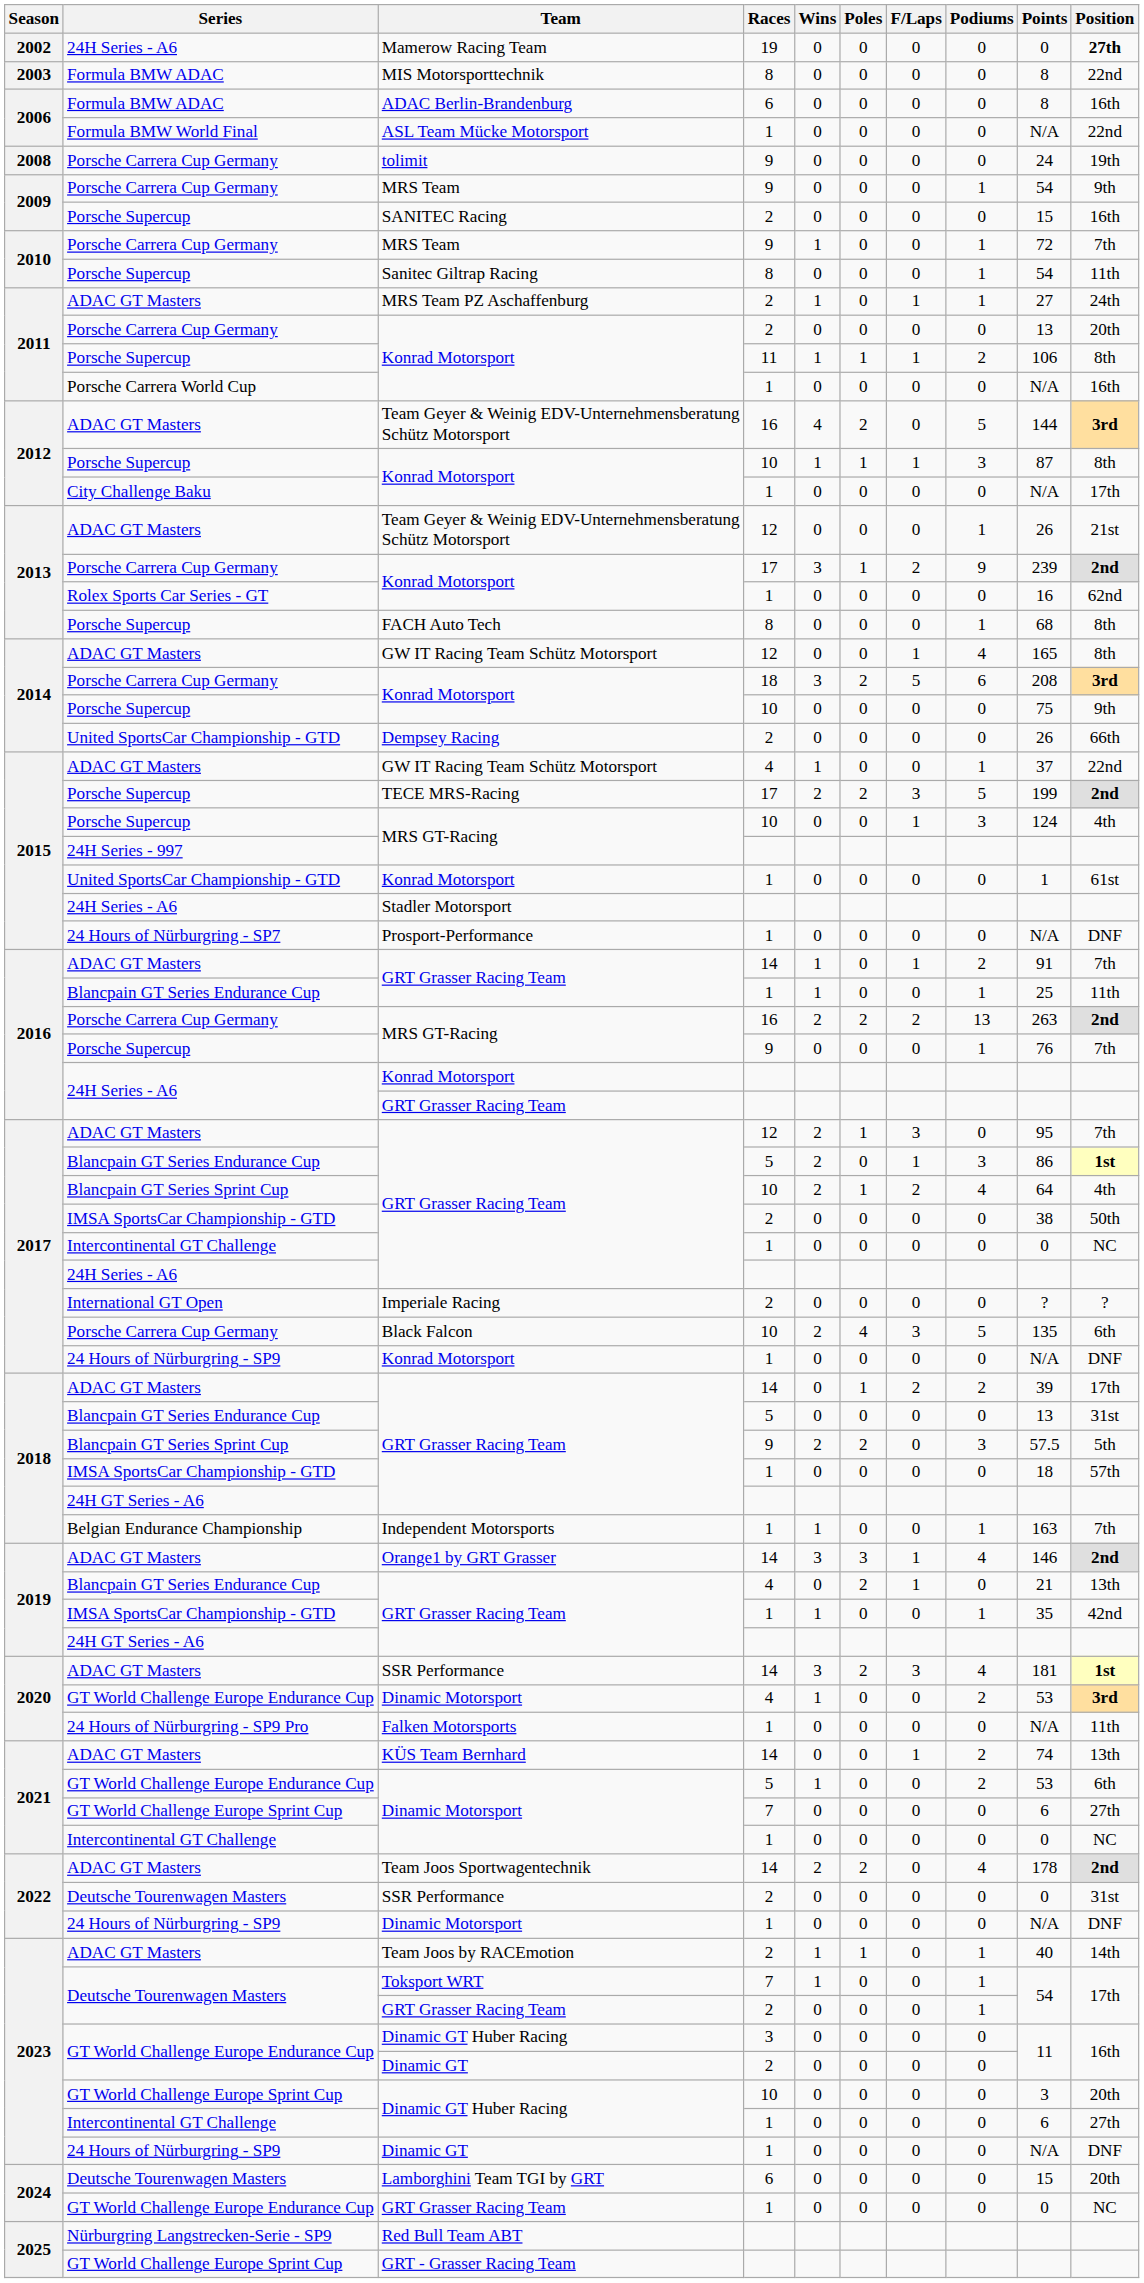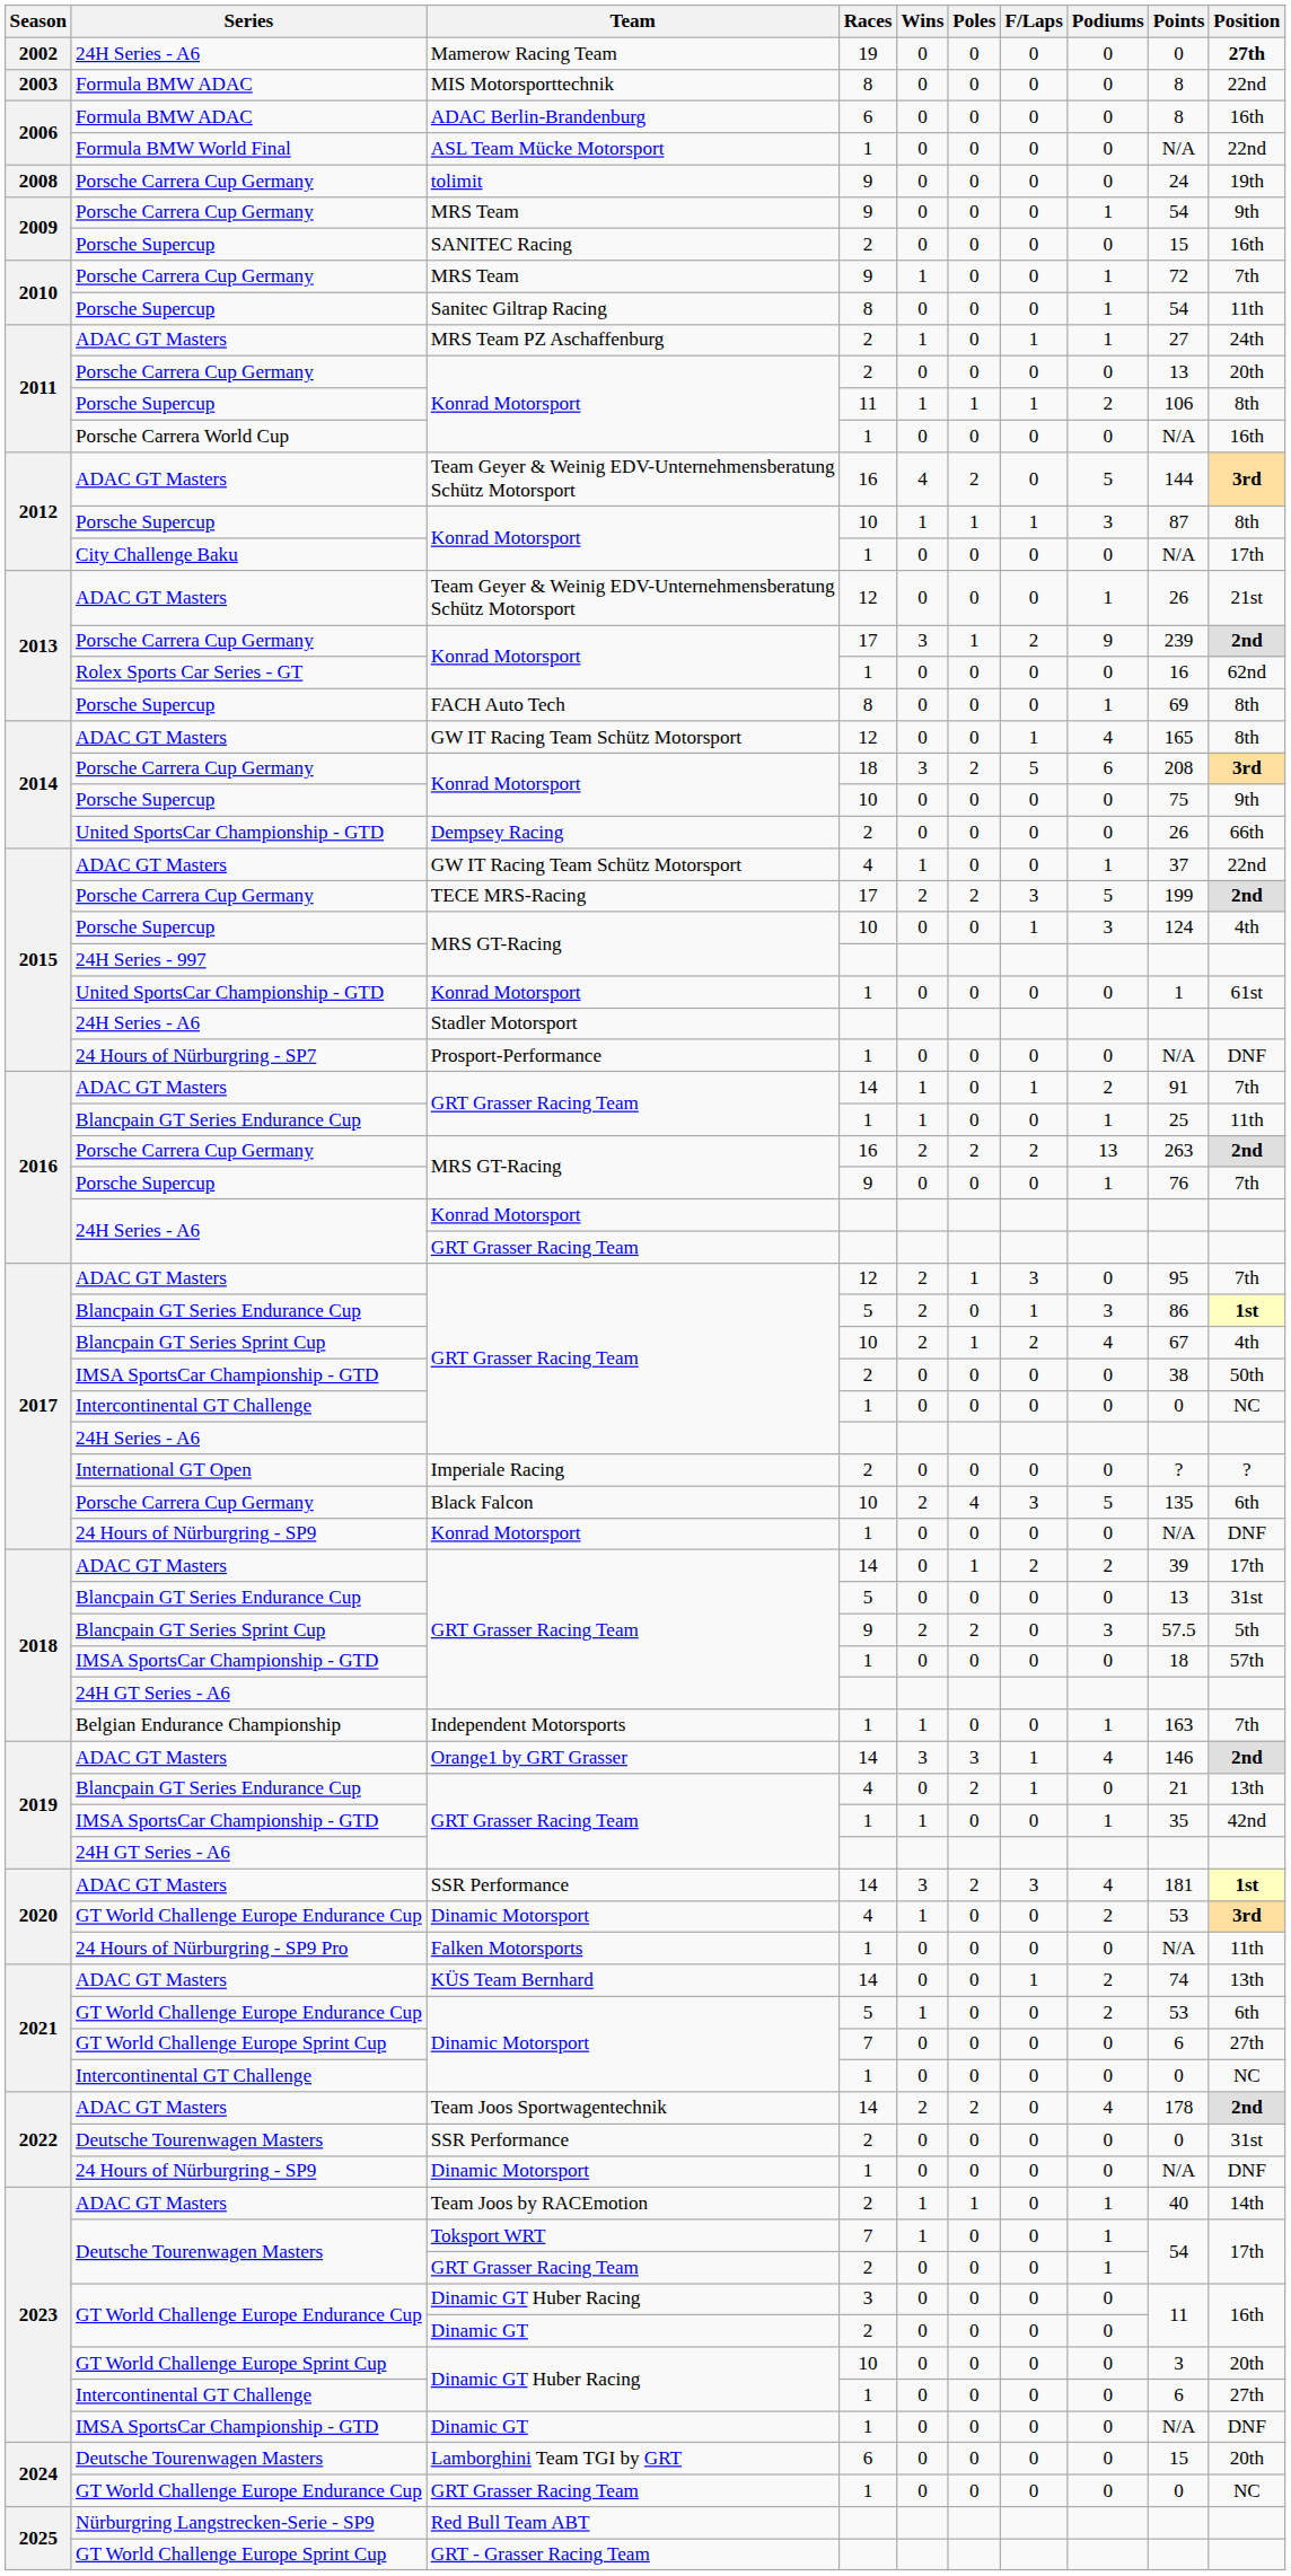FACH Auto Tech | Points: 68 -> 69
TECE MRS-Racing | Series: Porsche Supercup -> Porsche Carrera Cup Germany
GRT Grasser Racing Team / 10 | Points: 64 -> 67
Dinamic GT / 1 | Series: 24 Hours of Nürburgring - SP9 -> IMSA SportsCar Championship - GTD
